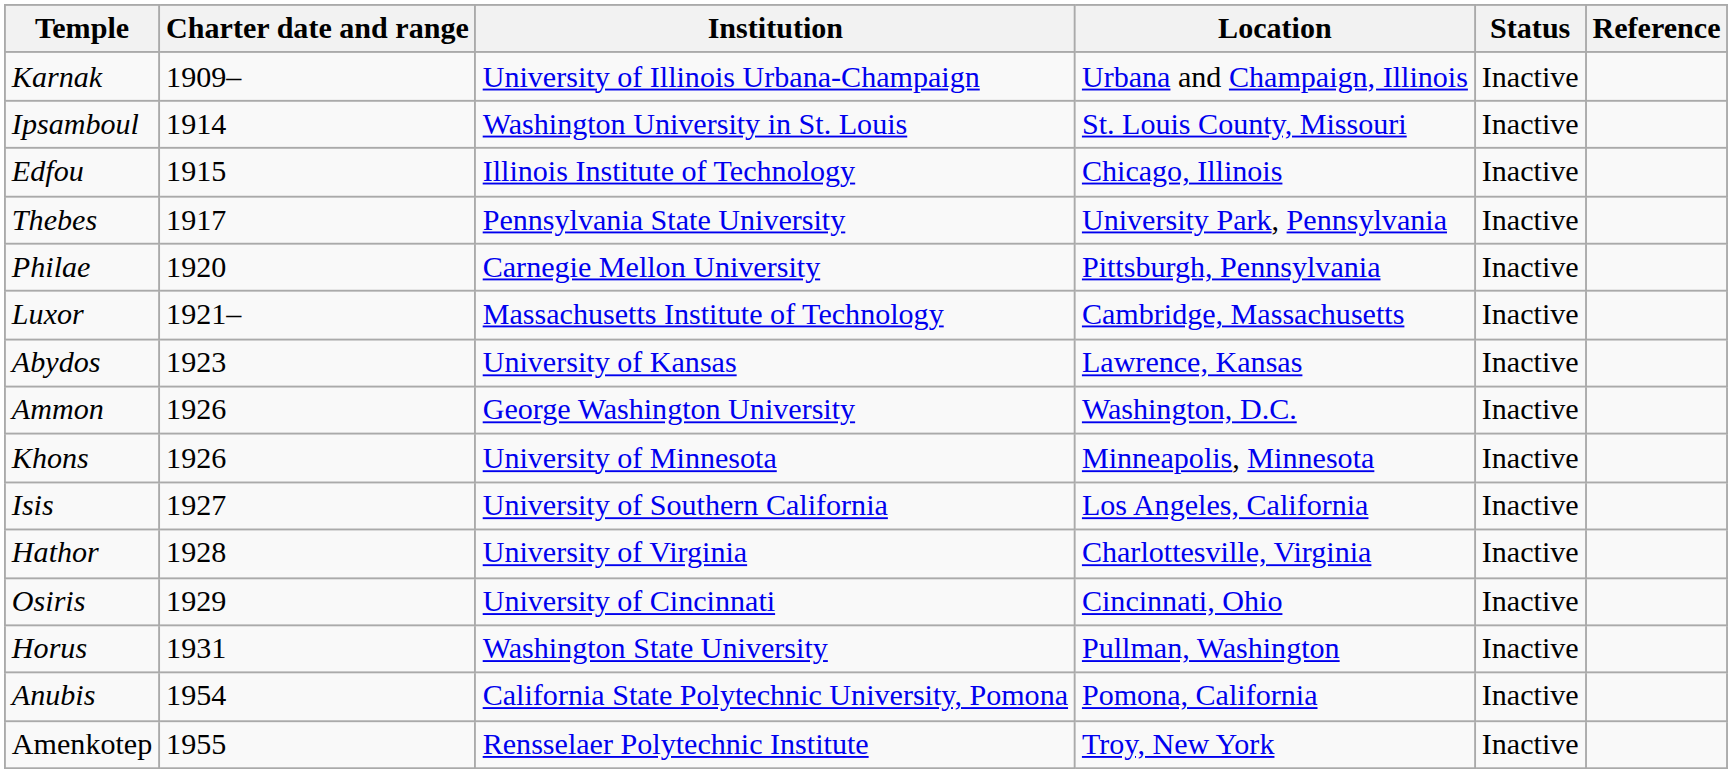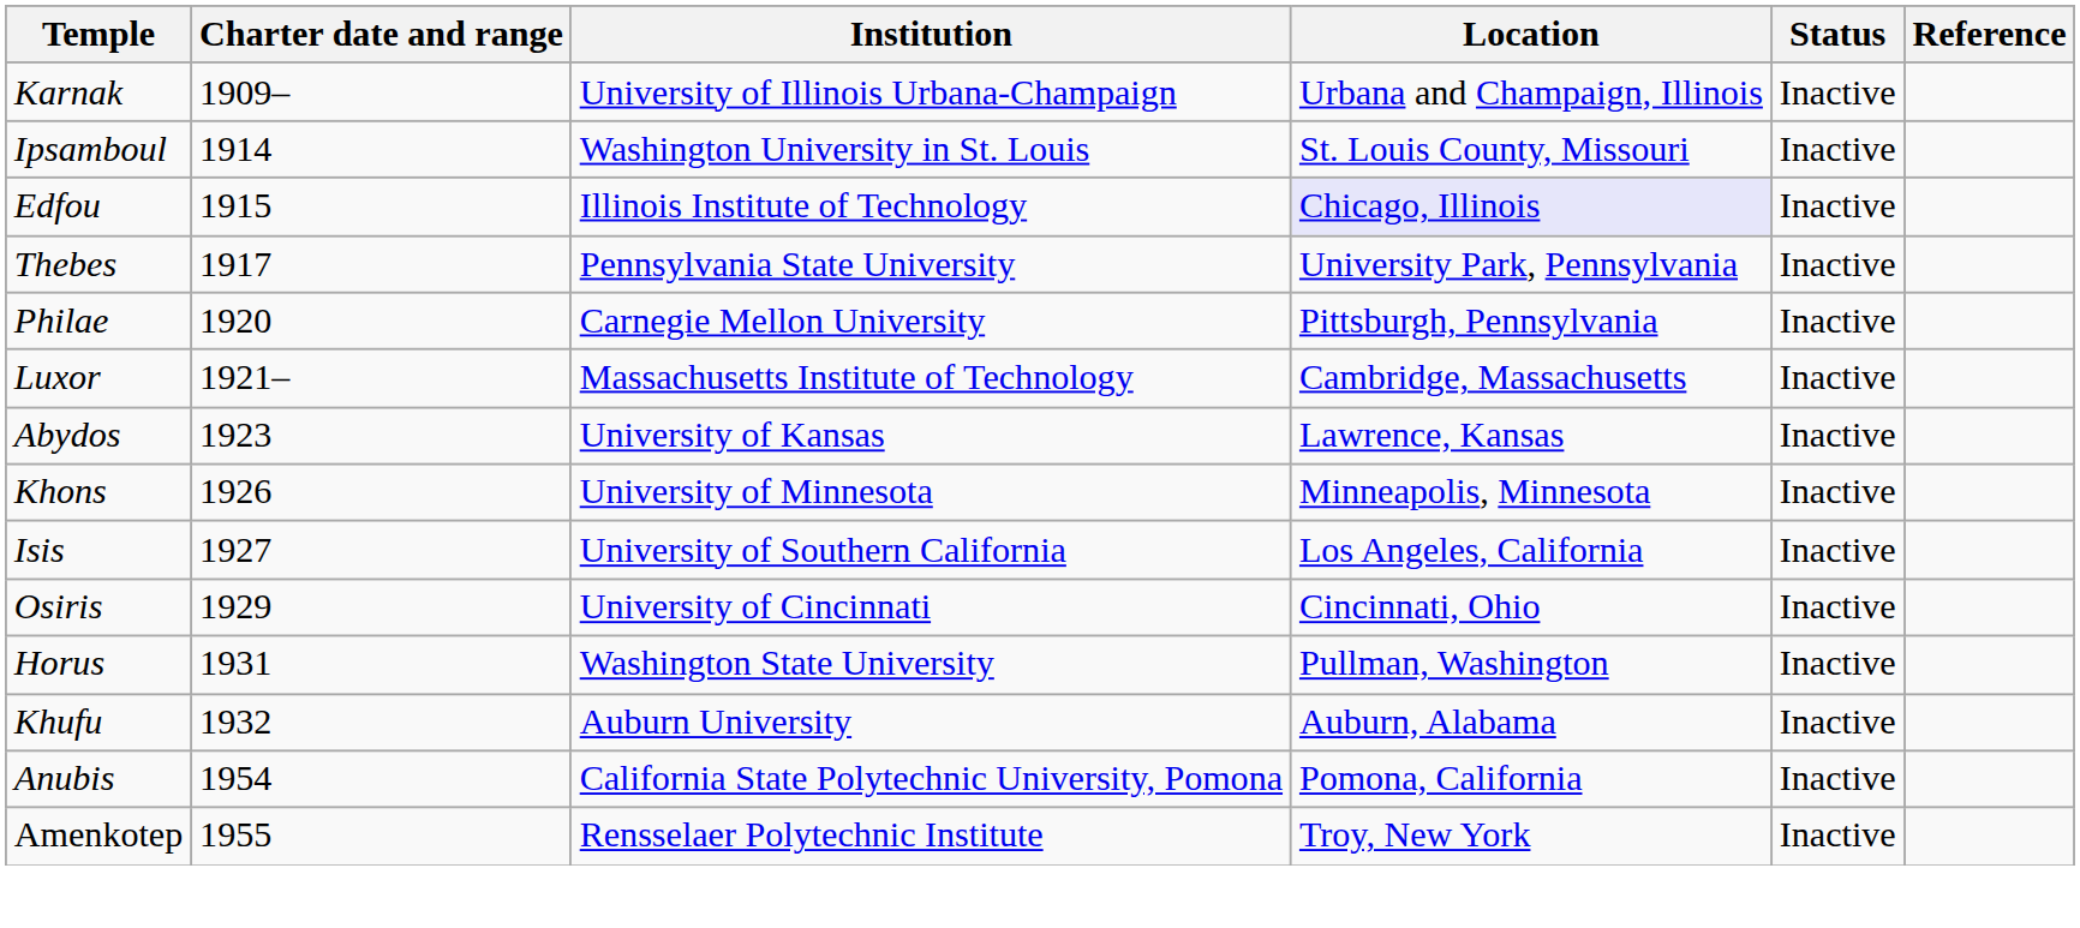Edfou | Location: no background -> lavender background
- row: Ammon | 1926 | George Washington University | Washington, D.C. | Inactive
- row: Hathor | 1928 | University of Virginia | Charlottesville, Virginia | Inactive
+ row: Khufu | 1932 | Auburn University | Auburn, Alabama | Inactive
